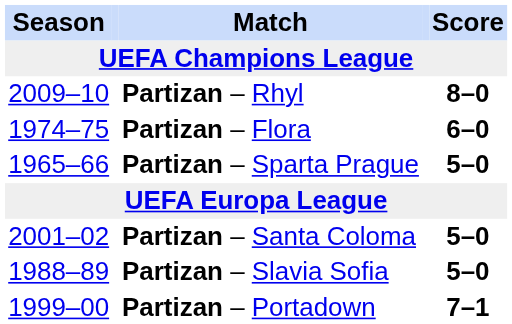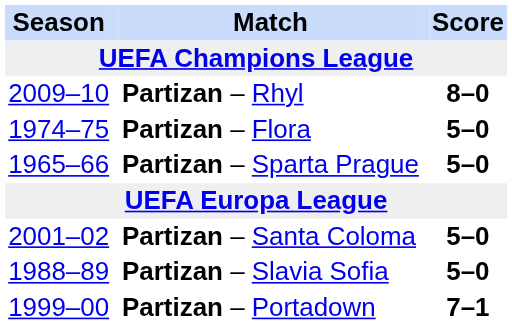Partizan – Flora | Score: 6–0 -> 5–0
